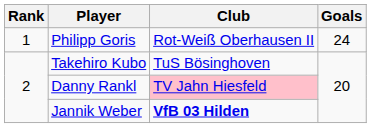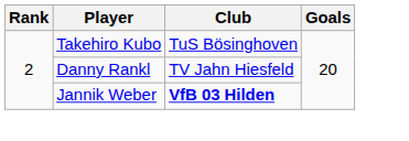- row: 1 | Philipp Goris | Rot-Weiß Oberhausen II | 24
Danny Rankl | Club: pink background -> no background
